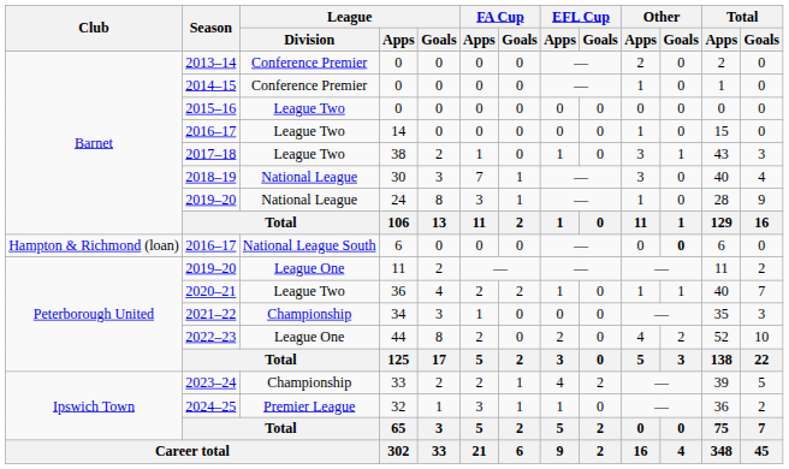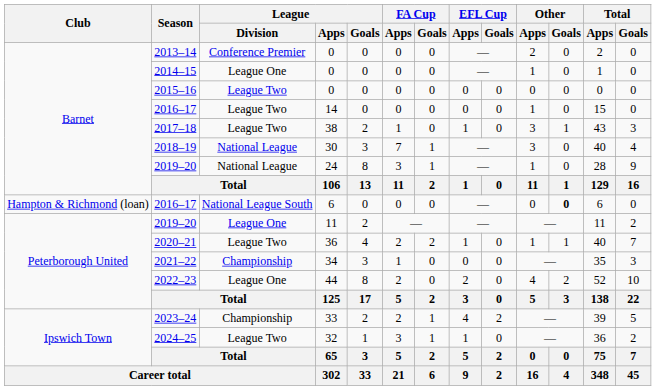2014–15 | League / Division: Conference Premier -> League One
2024–25 | League / Division: Premier League -> League Two
